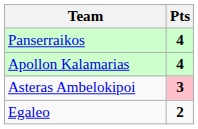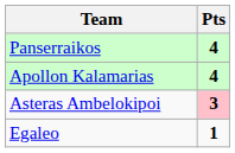Egaleo | Pts: 2 -> 1
